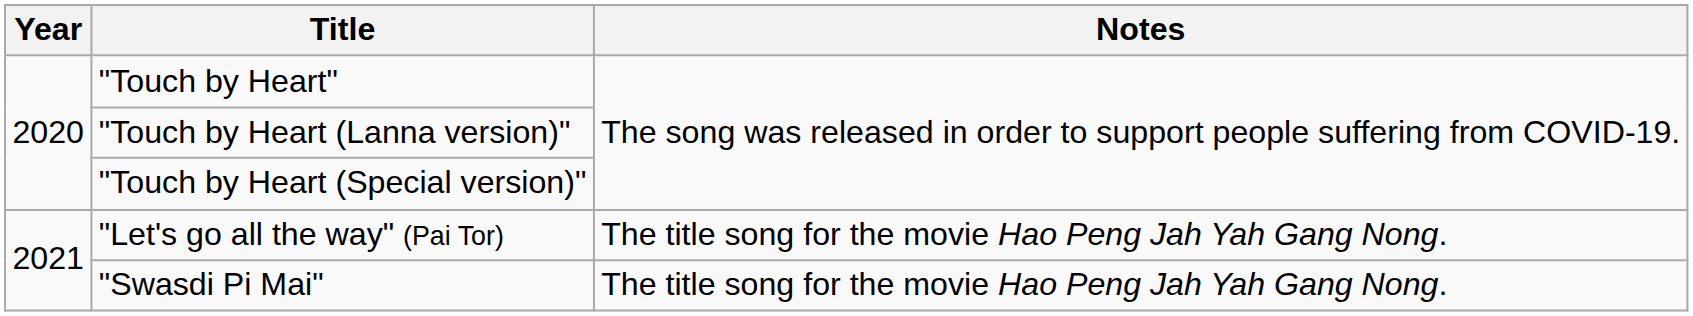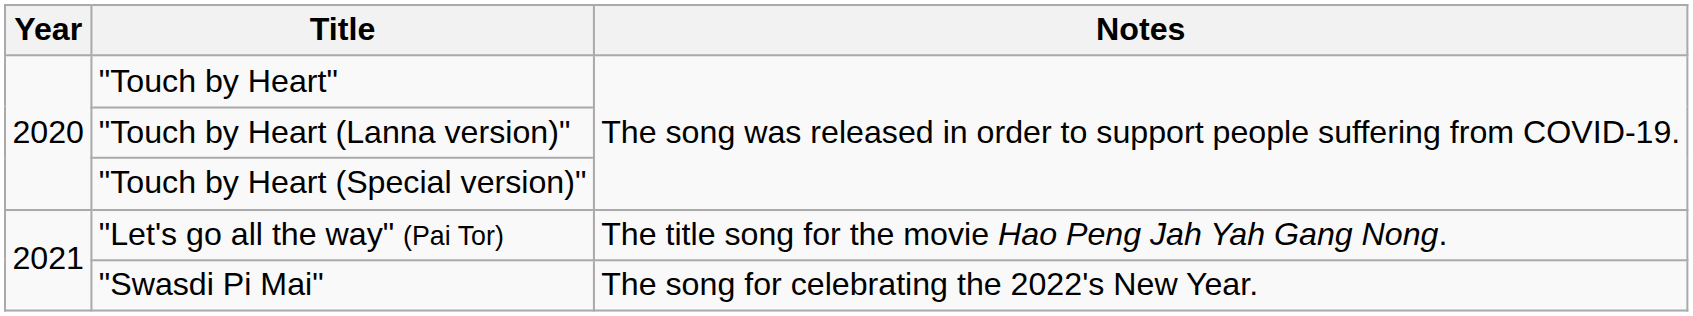"Swasdi Pi Mai" | Notes: The title song for the movie Hao Peng Jah Yah Gang Nong. -> The song for celebrating the 2022's New Year.
